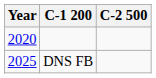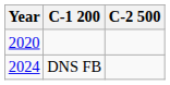DNS FB | Year: 2025 -> 2024
